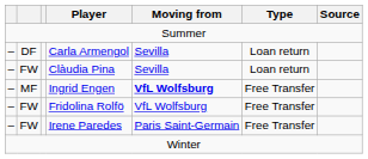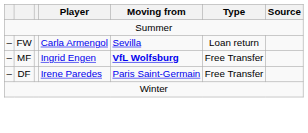Carla Armengol | column 2: DF -> FW
- row: – | FW | Clàudia Pina | Sevilla | Loan return
- row: – | FW | Fridolina Rolfö | VfL Wolfsburg | Free Transfer
Irene Paredes | column 2: FW -> DF
